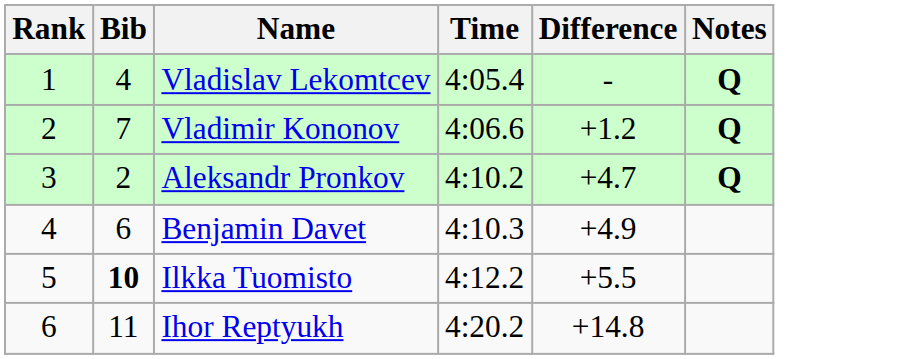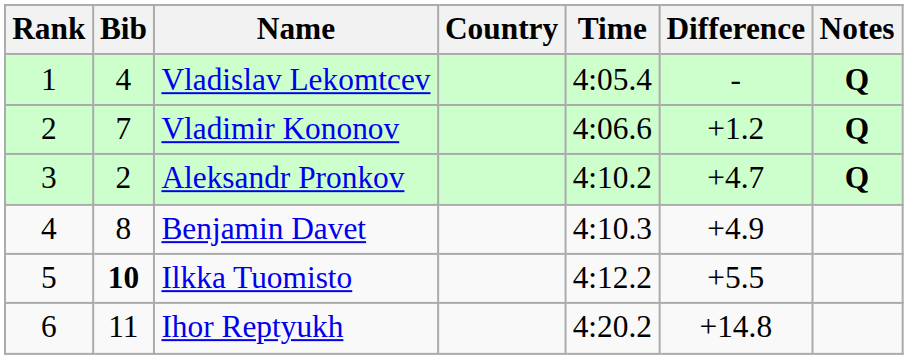+ column: Country
Benjamin Davet | Bib: 6 -> 8
